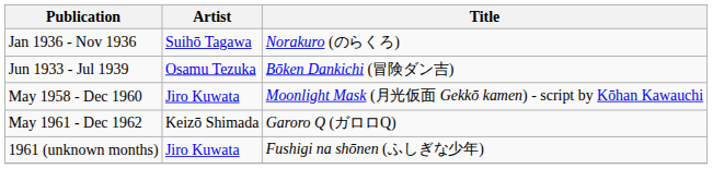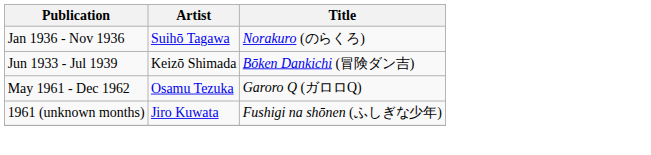Jun 1933 - Jul 1939 | Artist: Osamu Tezuka -> Keizō Shimada
- row: May 1958 - Dec 1960 | Jiro Kuwata | Moonlight Mask (月光仮面 Gekkō kamen) - script by Kōhan Kawauchi
May 1961 - Dec 1962 | Artist: Keizō Shimada -> Osamu Tezuka
